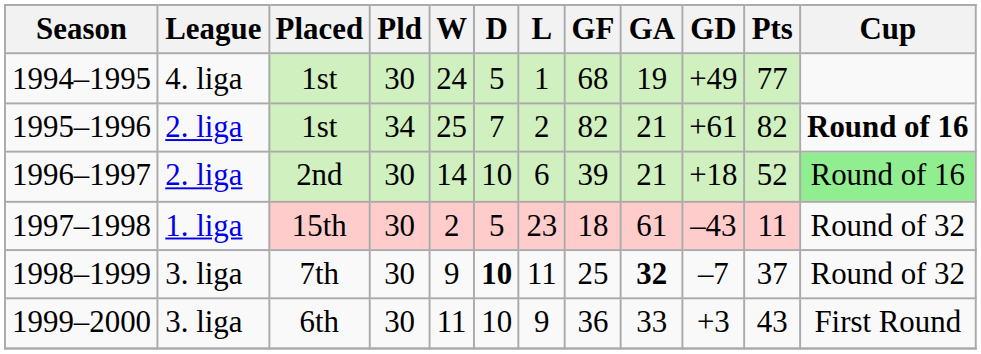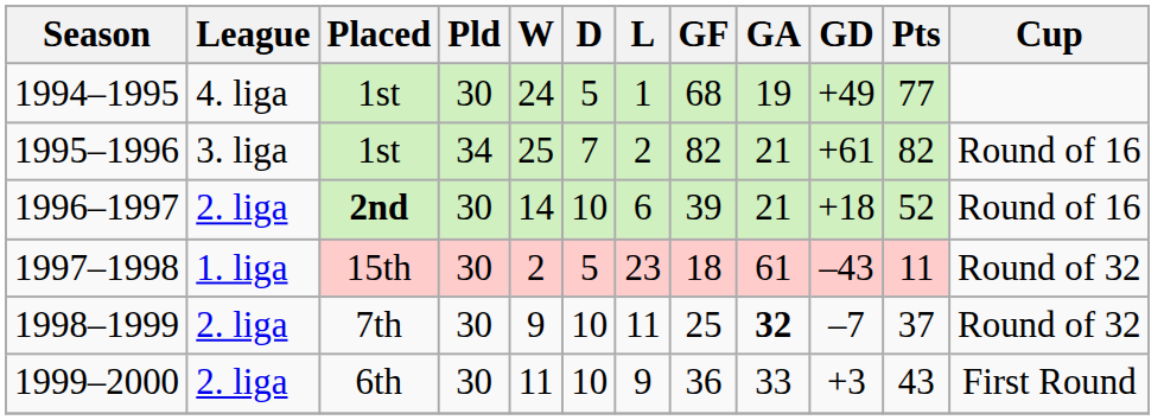1995–1996 | League: 2. liga -> 3. liga
1995–1996 | Cup: bold -> normal
1996–1997 | Placed: normal -> bold
1996–1997 | Cup: lightgreen background -> no background
1998–1999 | League: 3. liga -> 2. liga
1998–1999 | D: bold -> normal
1999–2000 | League: 3. liga -> 2. liga
